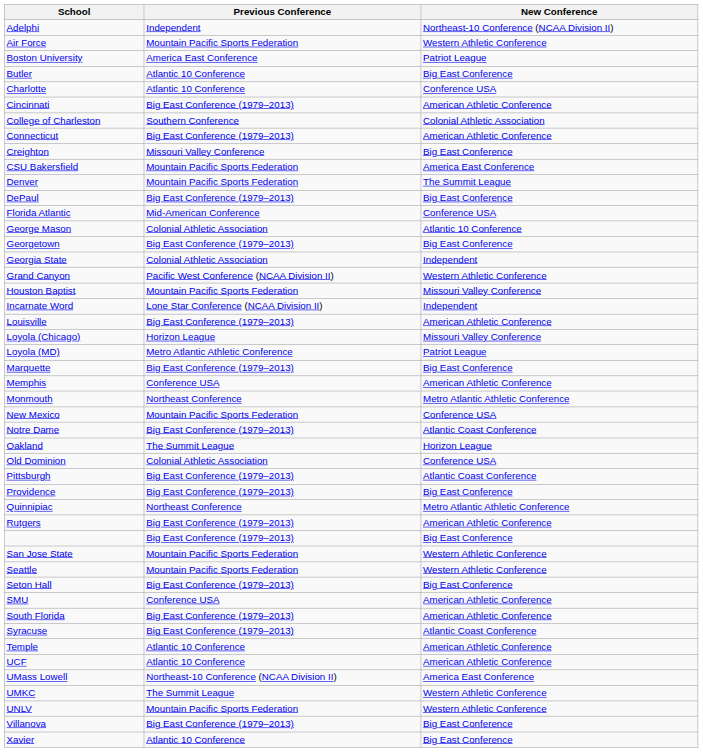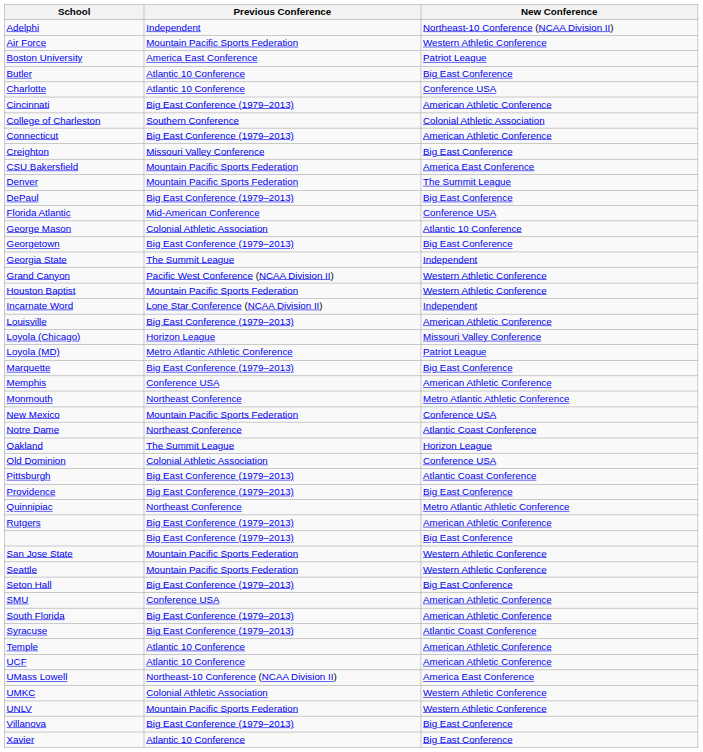Georgia State | Previous Conference: Colonial Athletic Association -> The Summit League
Houston Baptist | New Conference: Missouri Valley Conference -> Western Athletic Conference
Notre Dame | Previous Conference: Big East Conference (1979–2013) -> Northeast Conference
UMKC | Previous Conference: The Summit League -> Colonial Athletic Association
